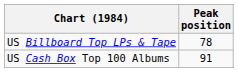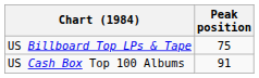US Billboard Top LPs & Tape | Peak position: 78 -> 75
